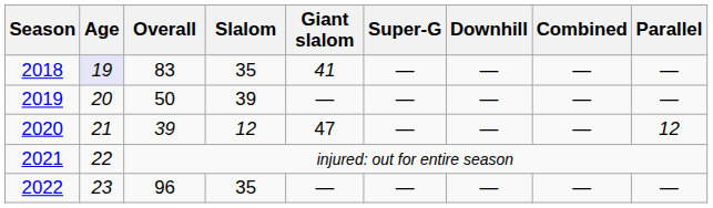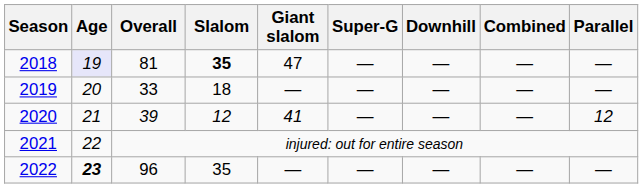2018 | Overall: 83 -> 81
2018 | Slalom: normal -> bold
2018 | Giant slalom: 41 -> 47
2019 | Overall: 50 -> 33
2019 | Slalom: 39 -> 18
2020 | Giant slalom: 47 -> 41
2022 | Age: normal -> bold
